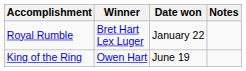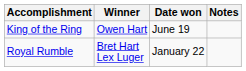rows swapped: Royal Rumble <-> King of the Ring
